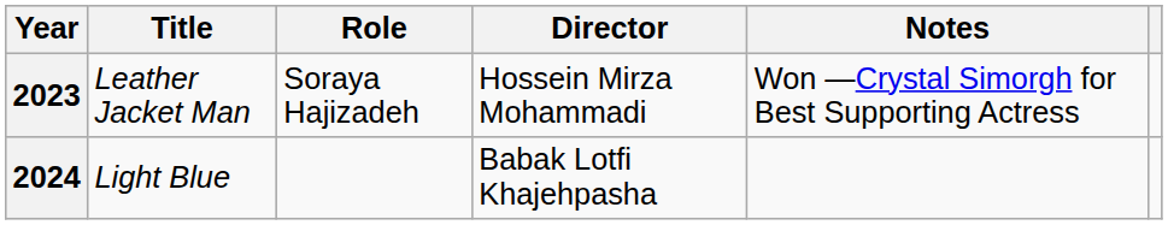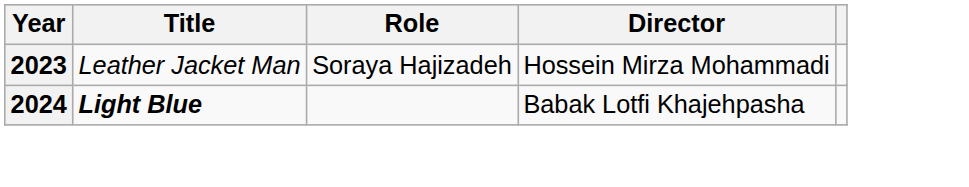- column: Notes | Won —Crystal Simorgh for Best Supporting Actress
2024 | Title: normal -> bold
